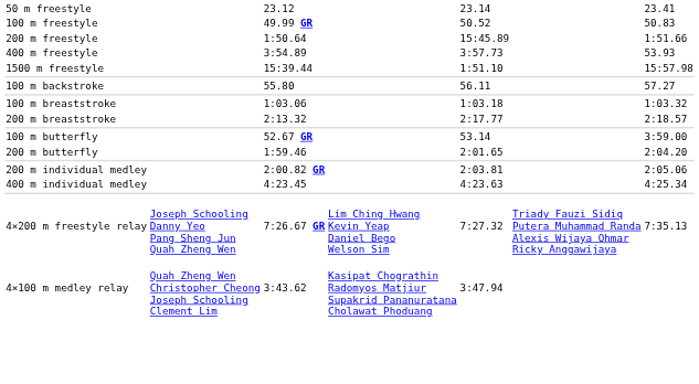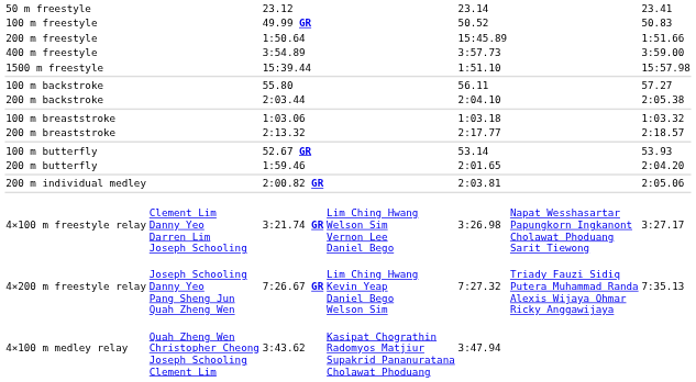400 m freestyle | column 7: 53.93 -> 3:59.00
+ row: 200 m backstroke | 2:03.44 | 2:04.10 | 2:05.38
100 m butterfly | column 7: 3:59.00 -> 53.93
- row: 400 m individual medley | 4:23.45 | 4:23.63 | 4:25.34
+ row: 4×100 m freestyle relay | Clement Lim Danny Yeo Darren Lim Joseph Schooling | 3:21.74 GR | Lim Ching Hwang Welson Sim Vernon Lee Daniel Bego | 3:26.98 | Napat Wesshasartar Papungkorn Ingkanont Cholawat Phoduang Sarit Tiewong | 3:27.17
